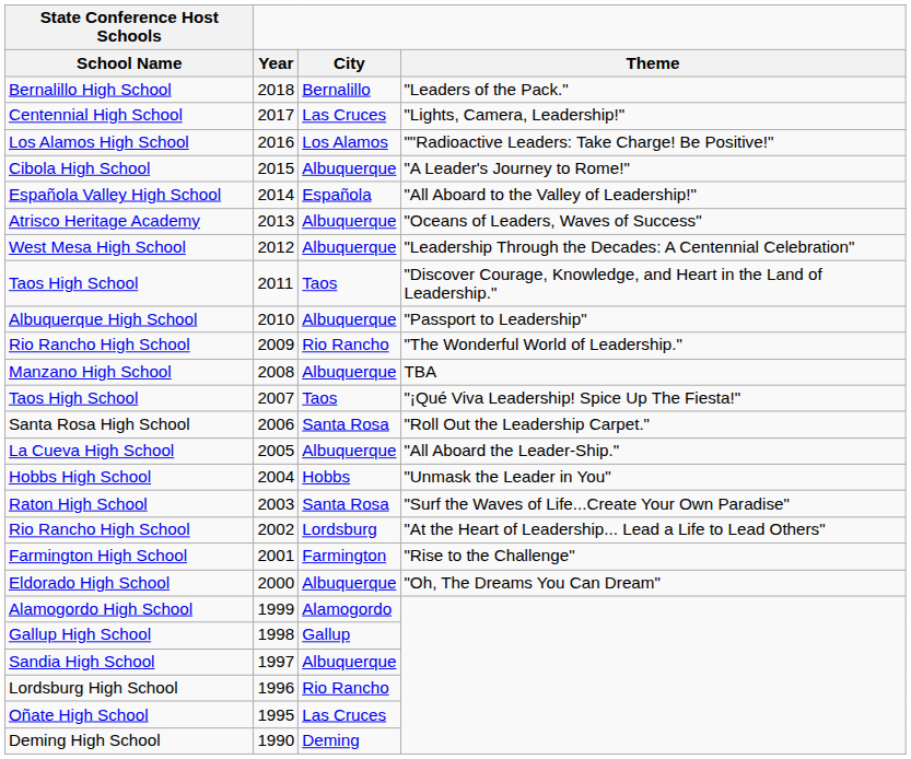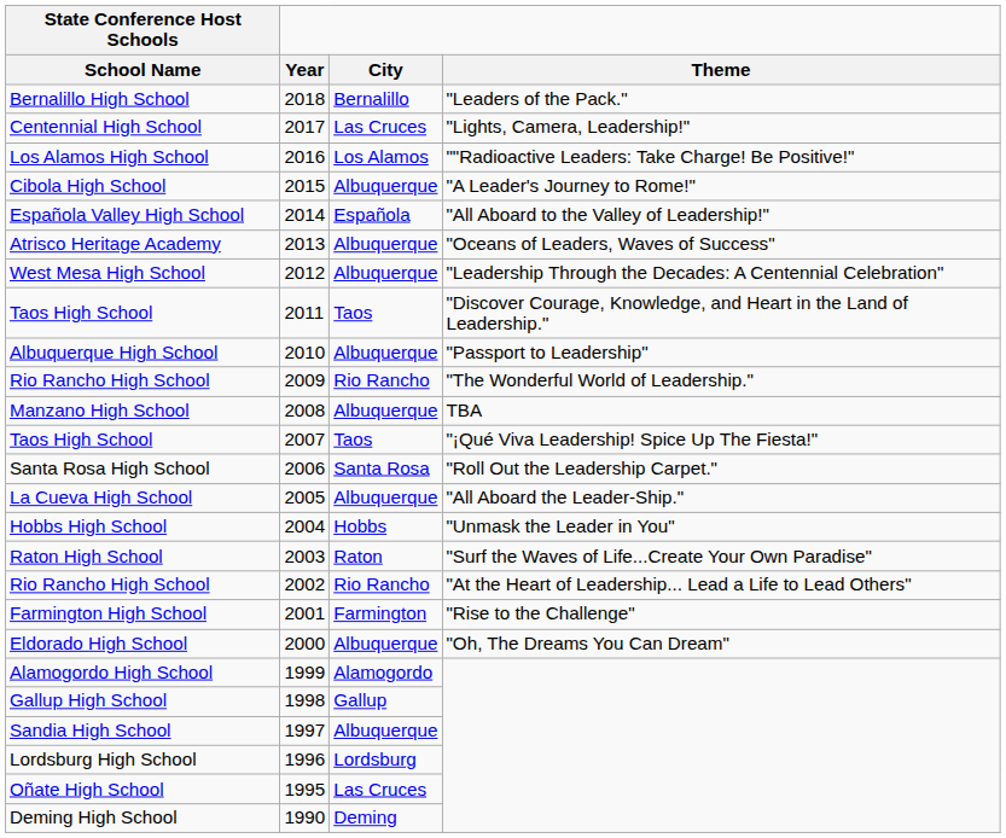Raton High School | City: Santa Rosa -> Raton
Rio Rancho High School / 2002 | City: Lordsburg -> Rio Rancho
Lordsburg High School | City: Rio Rancho -> Lordsburg
